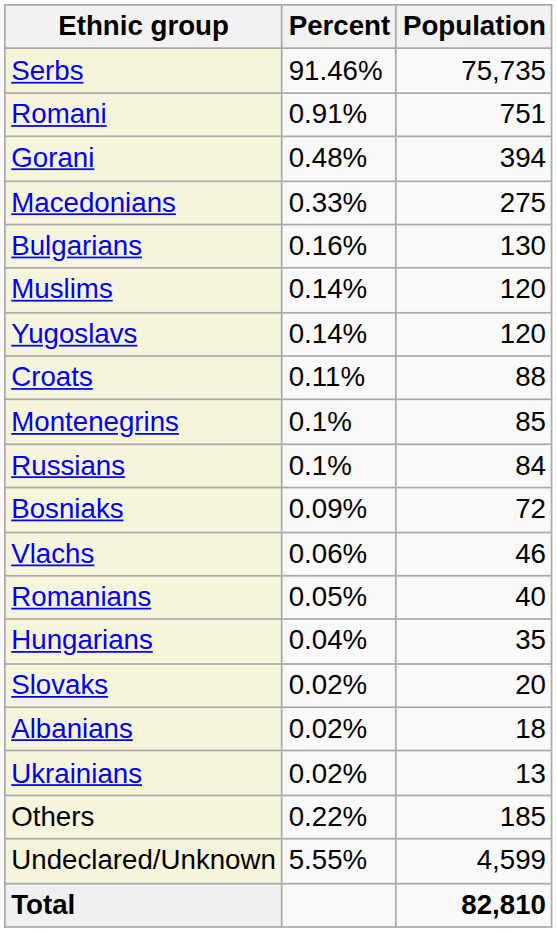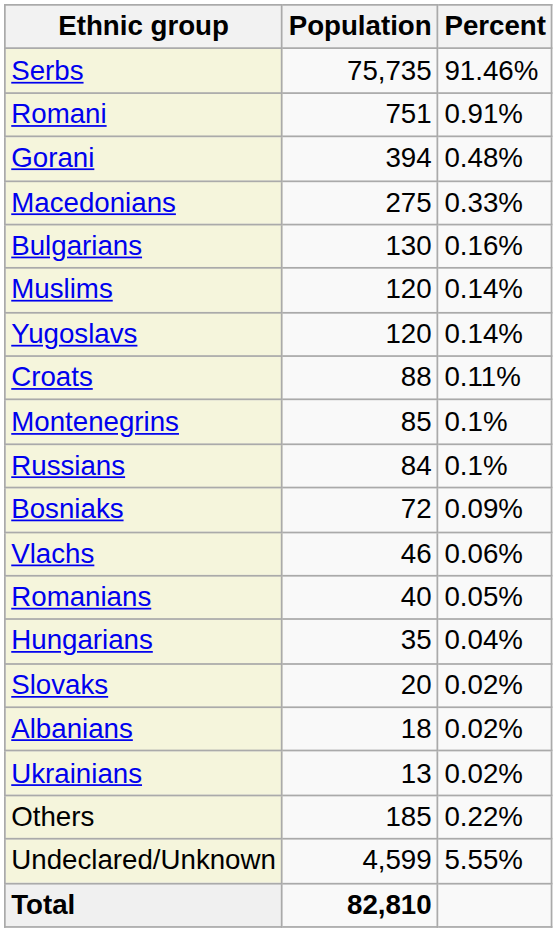columns swapped: Population <-> Percent
